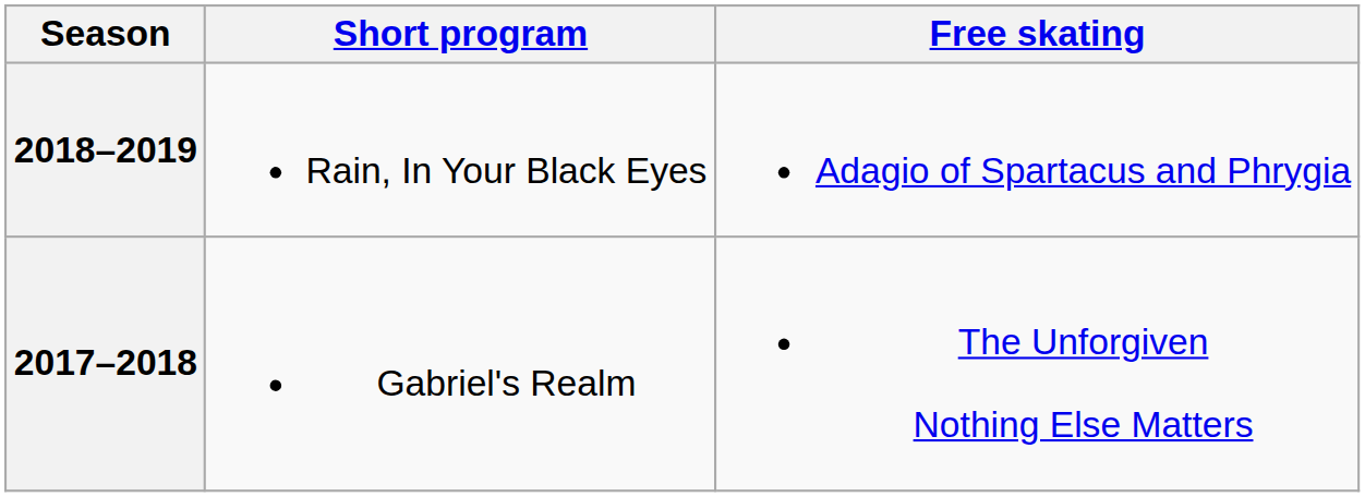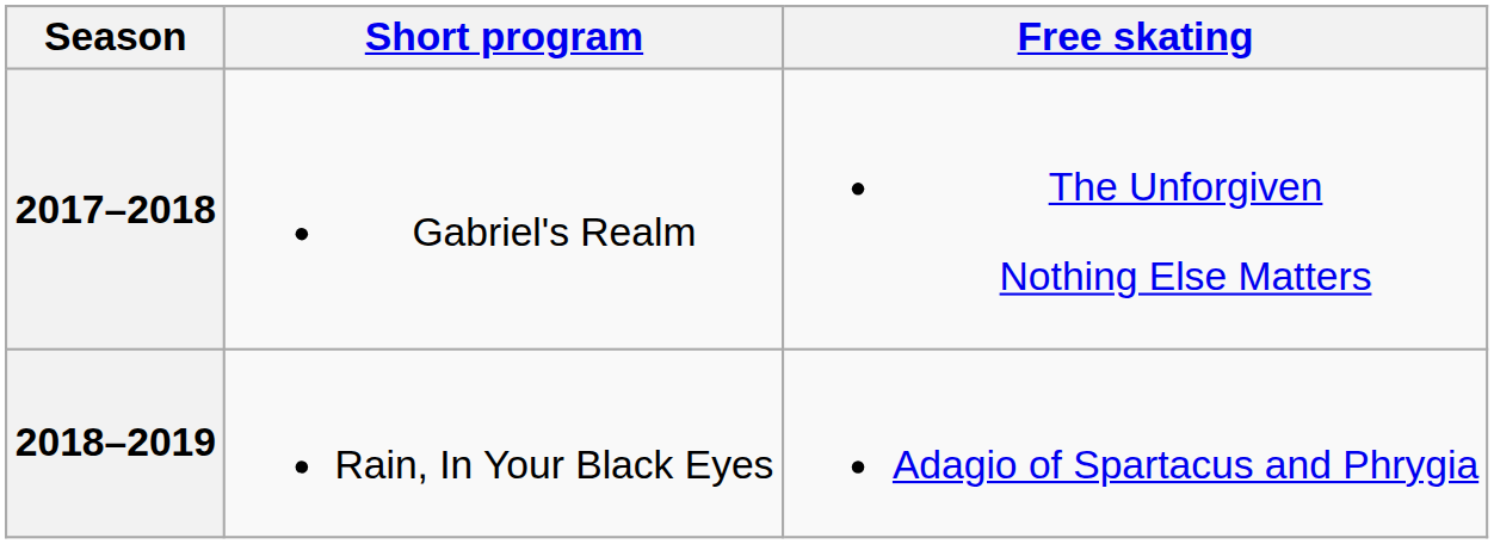rows swapped: 2018–2019 <-> 2017–2018
